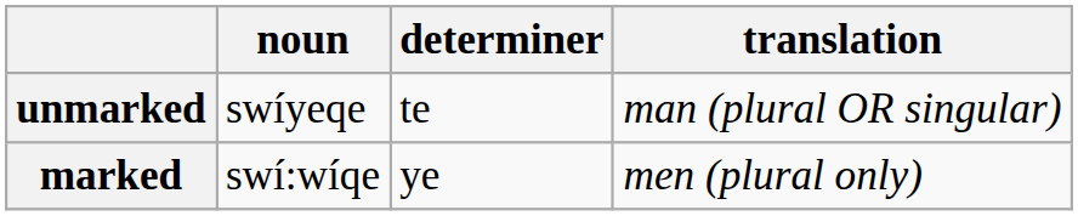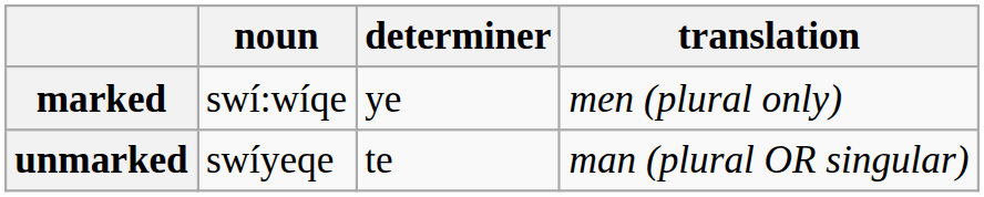rows swapped: unmarked <-> marked
